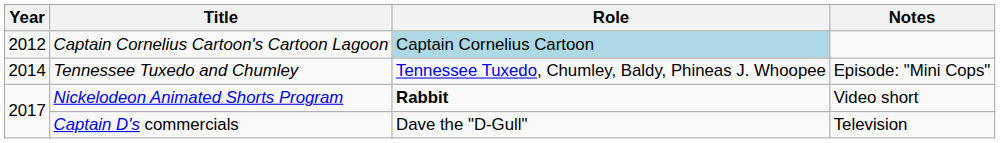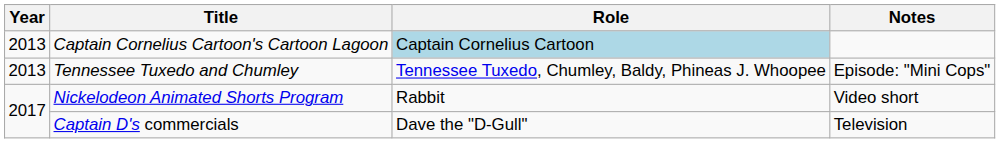Captain Cornelius Cartoon's Cartoon Lagoon | Year: 2012 -> 2013
Tennessee Tuxedo and Chumley | Year: 2014 -> 2013
Nickelodeon Animated Shorts Program | Role: bold -> normal
